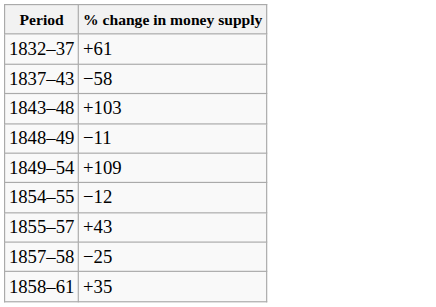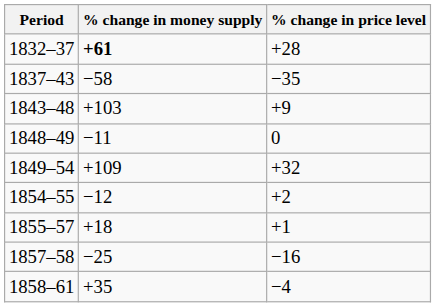+ column: % change in price level | +28 | −35 | +9 | 0 | +32 | +2 | +1 | −16 | −4
1832–37 | % change in money supply: normal -> bold
1855–57 | % change in money supply: +43 -> +18
